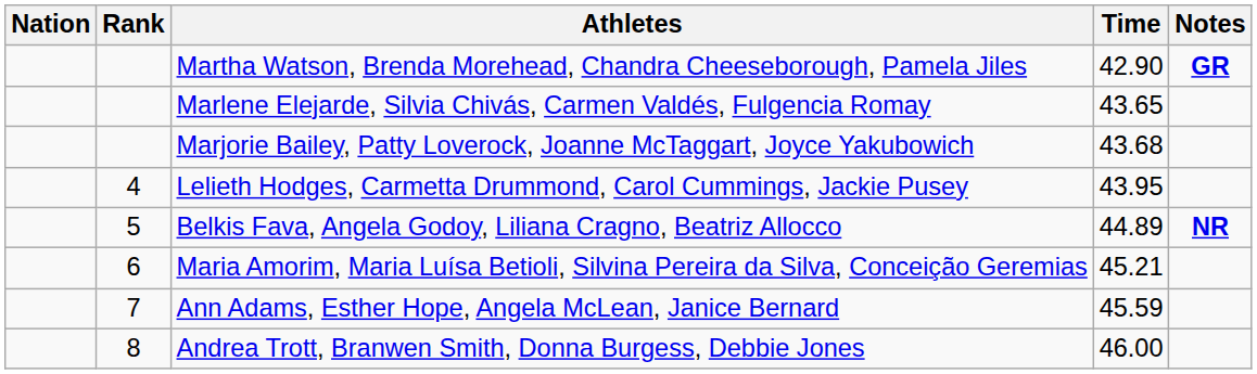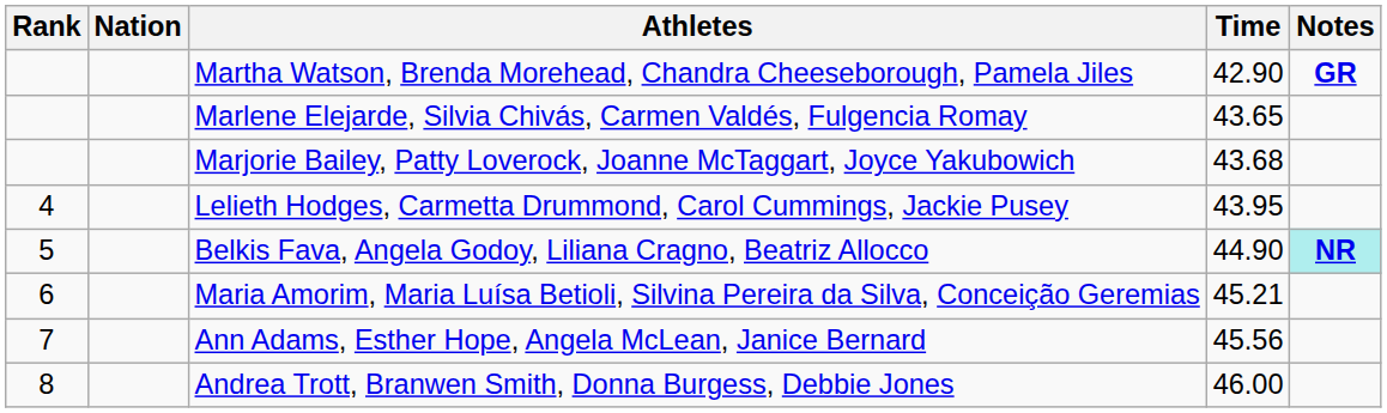columns swapped: Rank <-> Nation
Belkis Fava, Angela Godoy, Liliana Cragno, Beatriz Allocco | Time: 44.89 -> 44.90
Belkis Fava, Angela Godoy, Liliana Cragno, Beatriz Allocco | Notes: no background -> paleturquoise background
Ann Adams, Esther Hope, Angela McLean, Janice Bernard | Time: 45.59 -> 45.56
